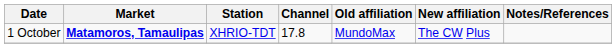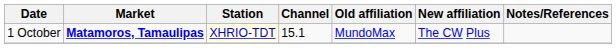1 October | Station: no background -> lightyellow background
1 October | Channel: 17.8 -> 15.1
